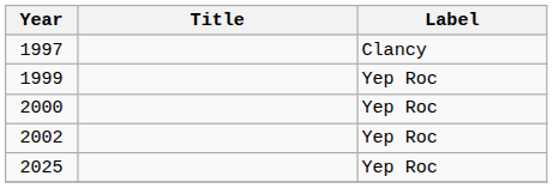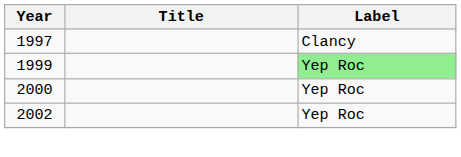1999 | Label: no background -> lightgreen background
- row: 2025 | Yep Roc
